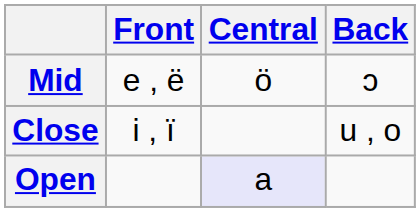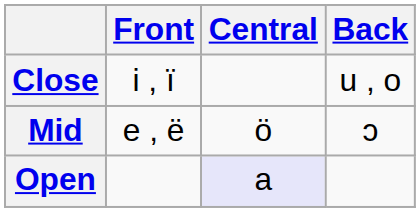rows swapped: Close <-> Mid
